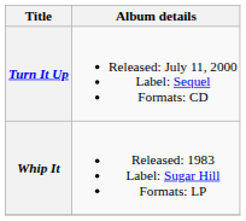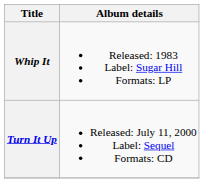rows swapped: Whip It <-> Turn It Up
